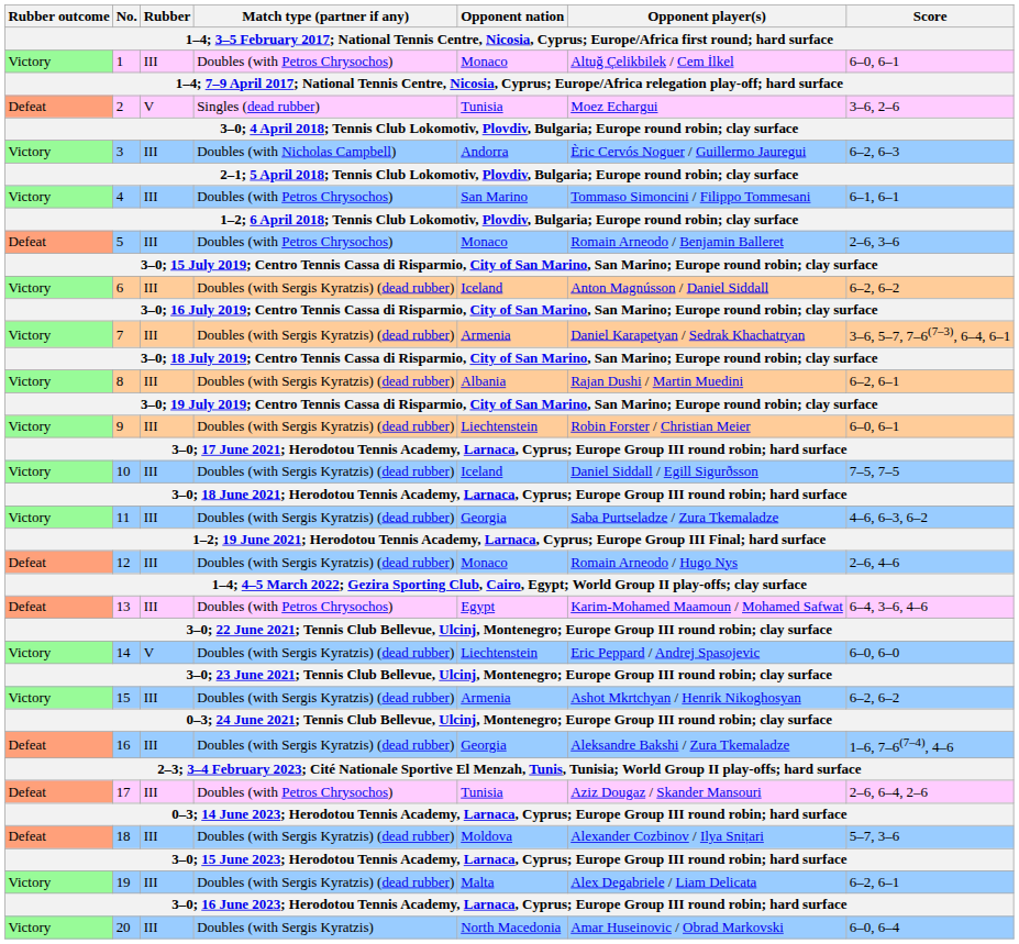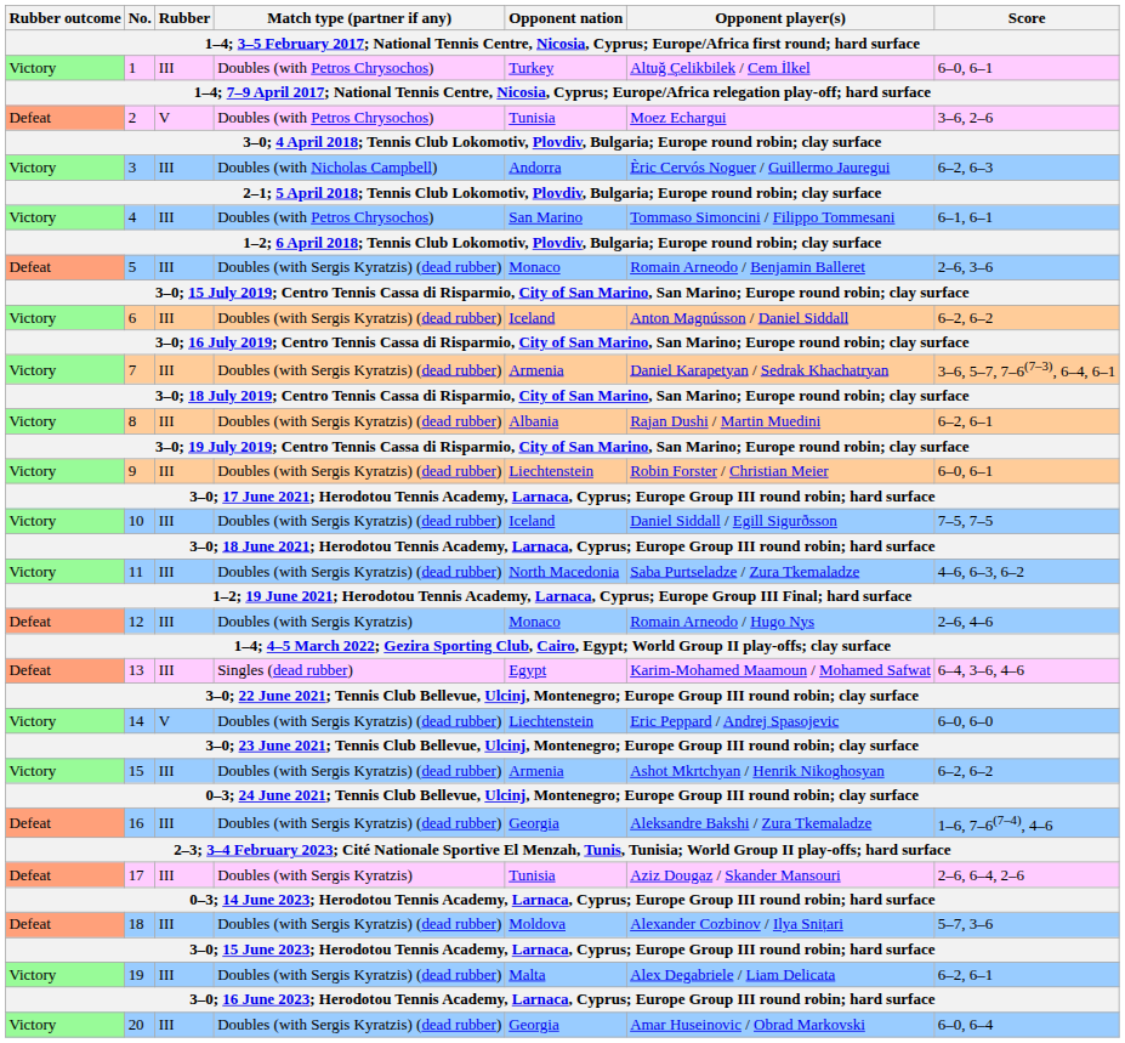1 | Opponent nation: Monaco -> Turkey
2 | Match type (partner if any): Singles (dead rubber) -> Doubles (with Petros Chrysochos)
5 | Match type (partner if any): Doubles (with Petros Chrysochos) -> Doubles (with Sergis Kyratzis) (dead rubber)
11 | Opponent nation: Georgia -> North Macedonia
12 | Match type (partner if any): Doubles (with Sergis Kyratzis) (dead rubber) -> Doubles (with Sergis Kyratzis)
13 | Match type (partner if any): Doubles (with Petros Chrysochos) -> Singles (dead rubber)
17 | Match type (partner if any): Doubles (with Petros Chrysochos) -> Doubles (with Sergis Kyratzis)
20 | Match type (partner if any): Doubles (with Sergis Kyratzis) -> Doubles (with Sergis Kyratzis) (dead rubber)
20 | Opponent nation: North Macedonia -> Georgia
